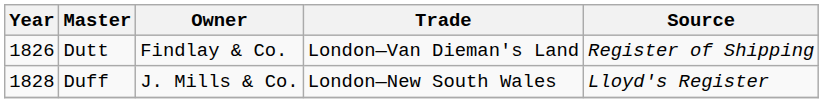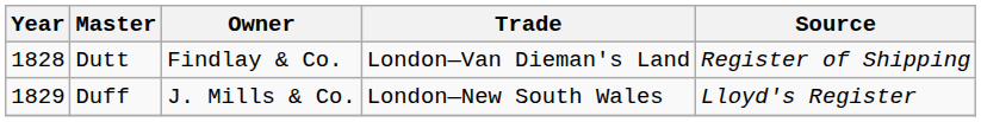Dutt | Year: 1826 -> 1828
Duff | Year: 1828 -> 1829
